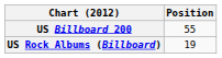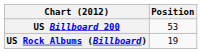US Billboard 200 | Position: 55 -> 53
